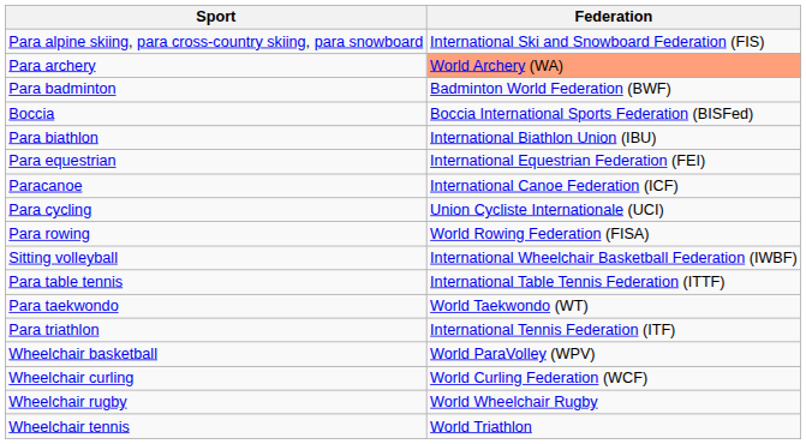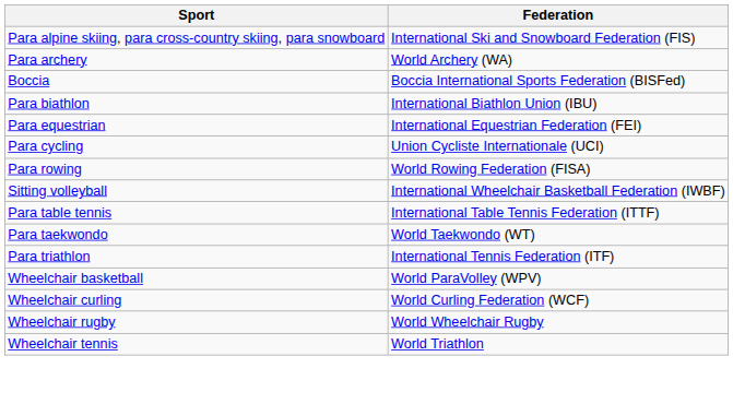Para archery | Federation: lightsalmon background -> no background
- row: Para badminton | Badminton World Federation (BWF)
- row: Paracanoe | International Canoe Federation (ICF)
